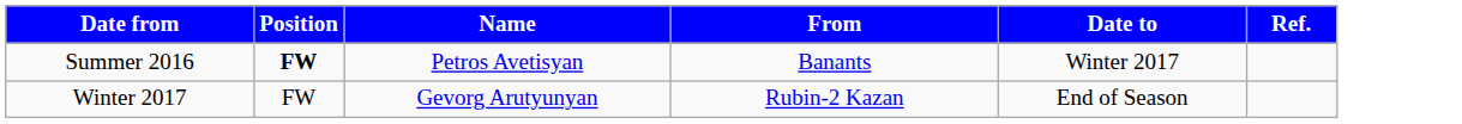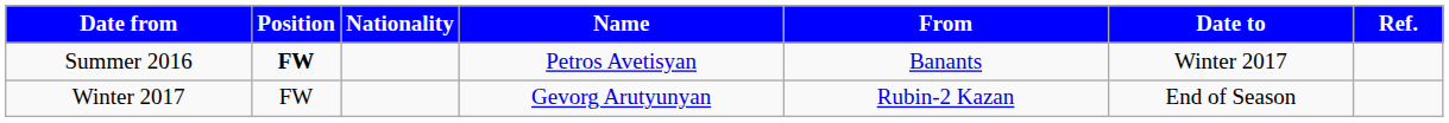+ column: Nationality
